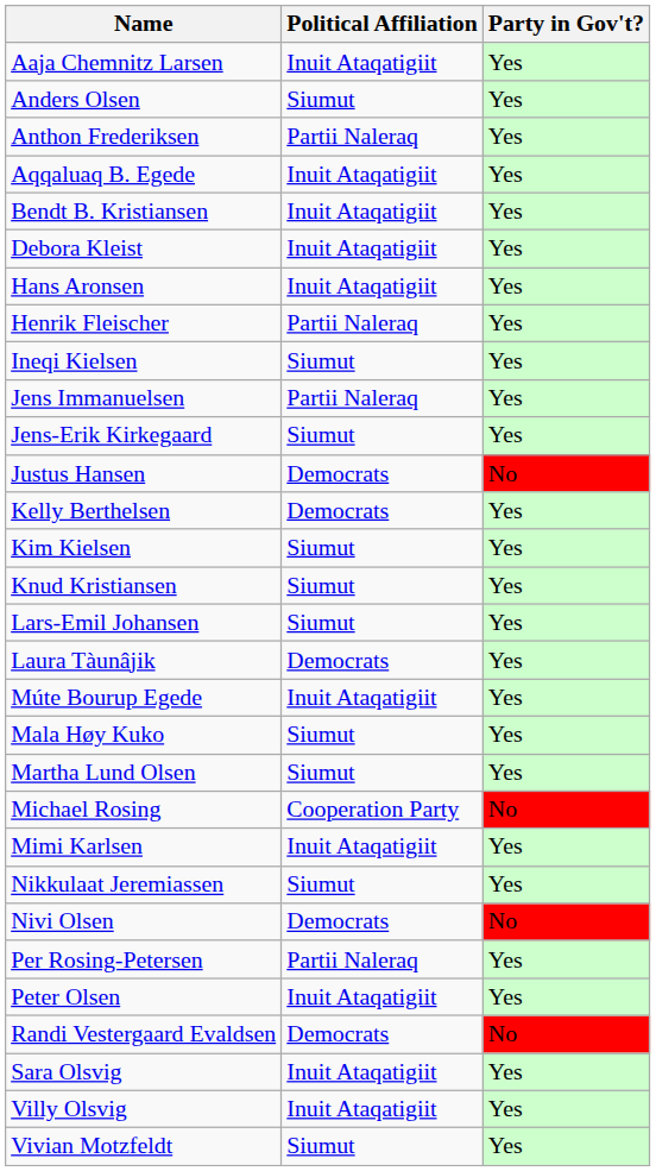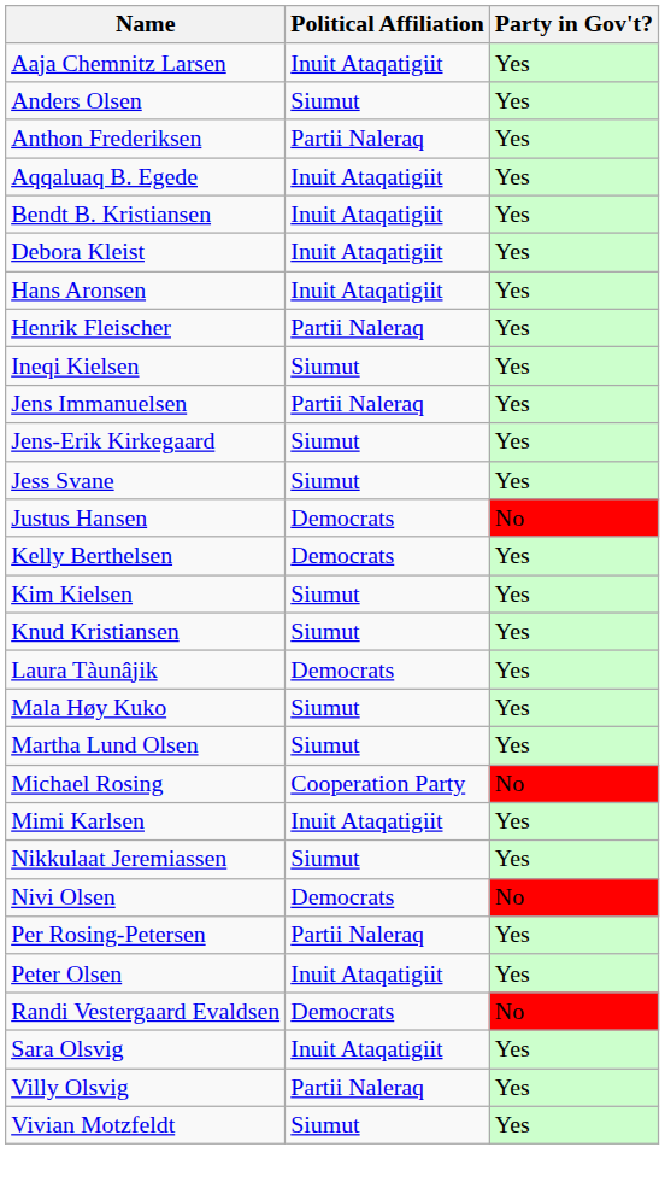+ row: Jess Svane | Siumut | Yes
- row: Lars-Emil Johansen | Siumut | Yes
- row: Múte Bourup Egede | Inuit Ataqatigiit | Yes
Villy Olsvig | Political Affiliation: Inuit Ataqatigiit -> Partii Naleraq
